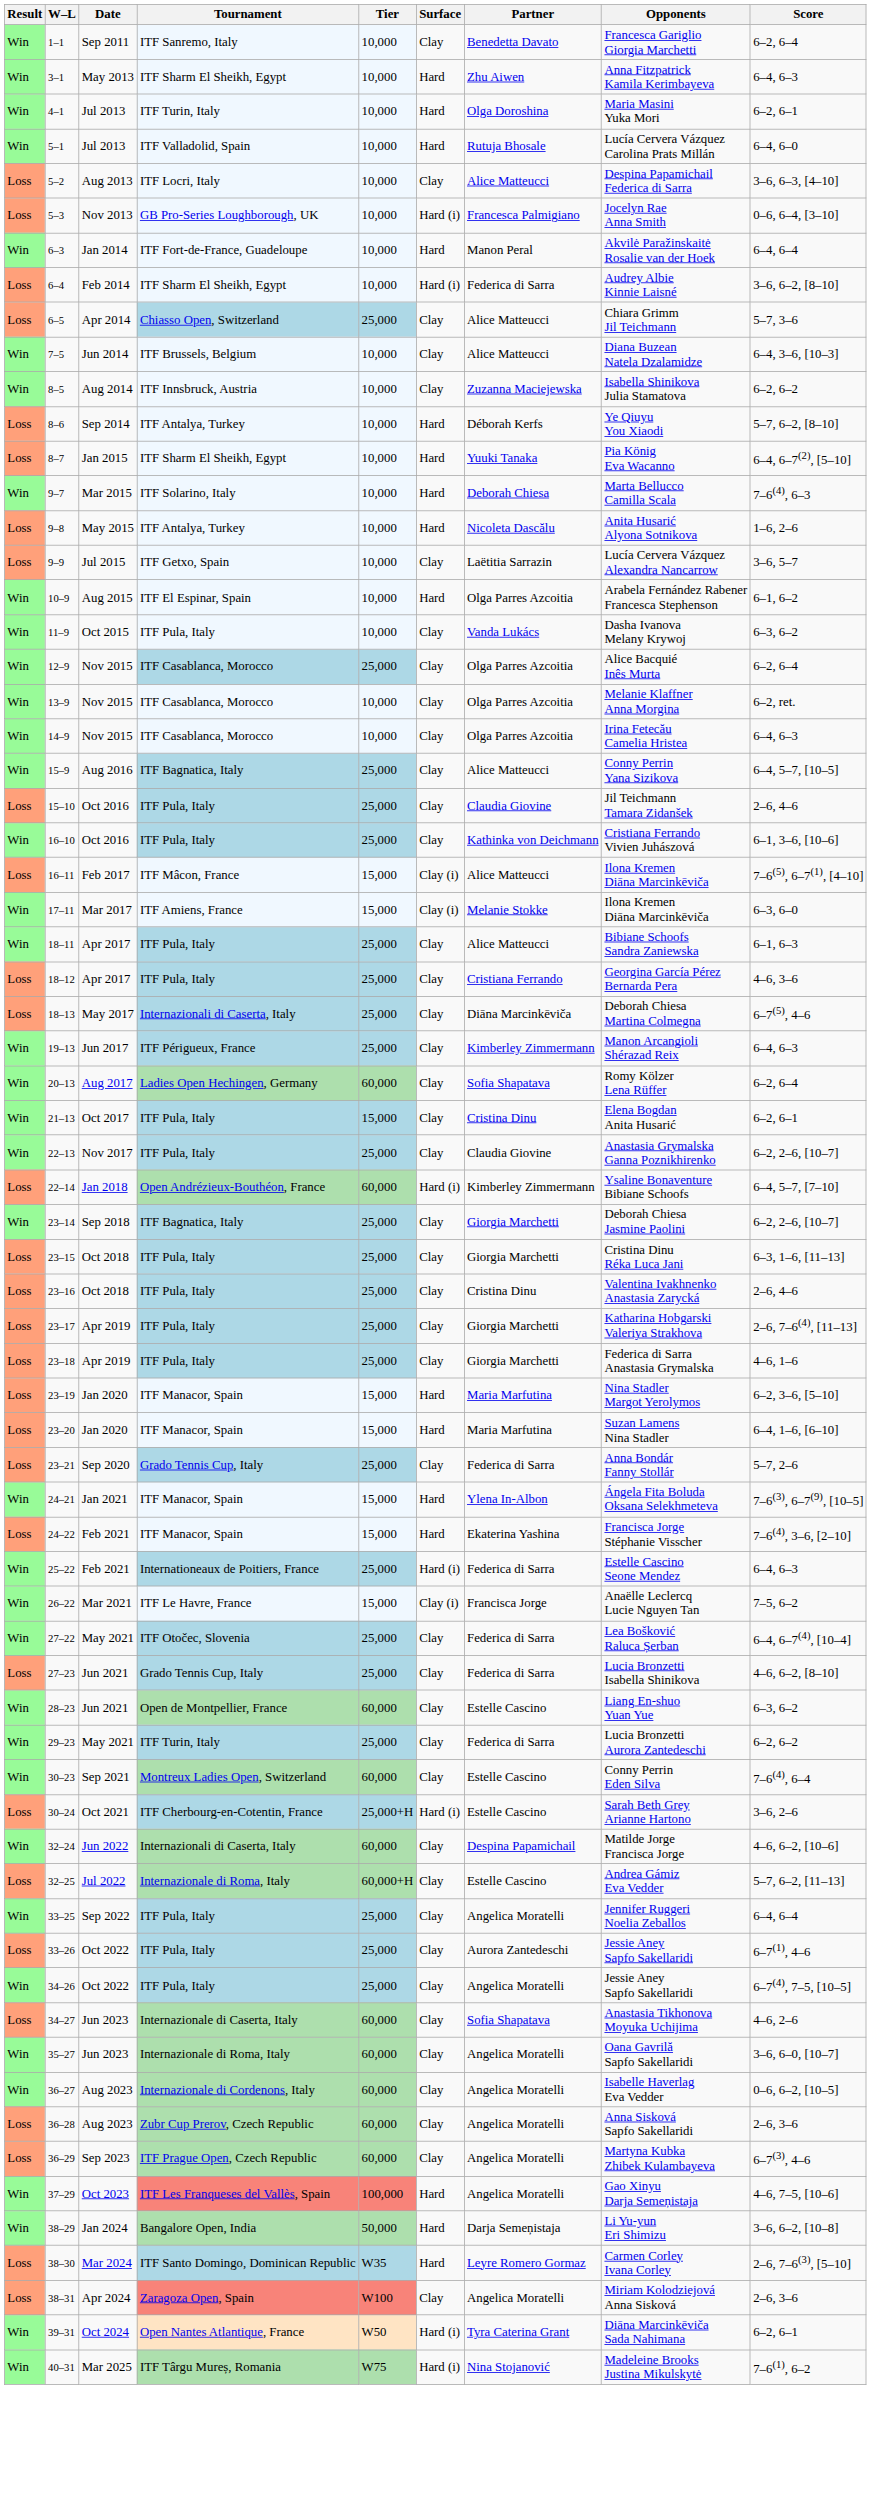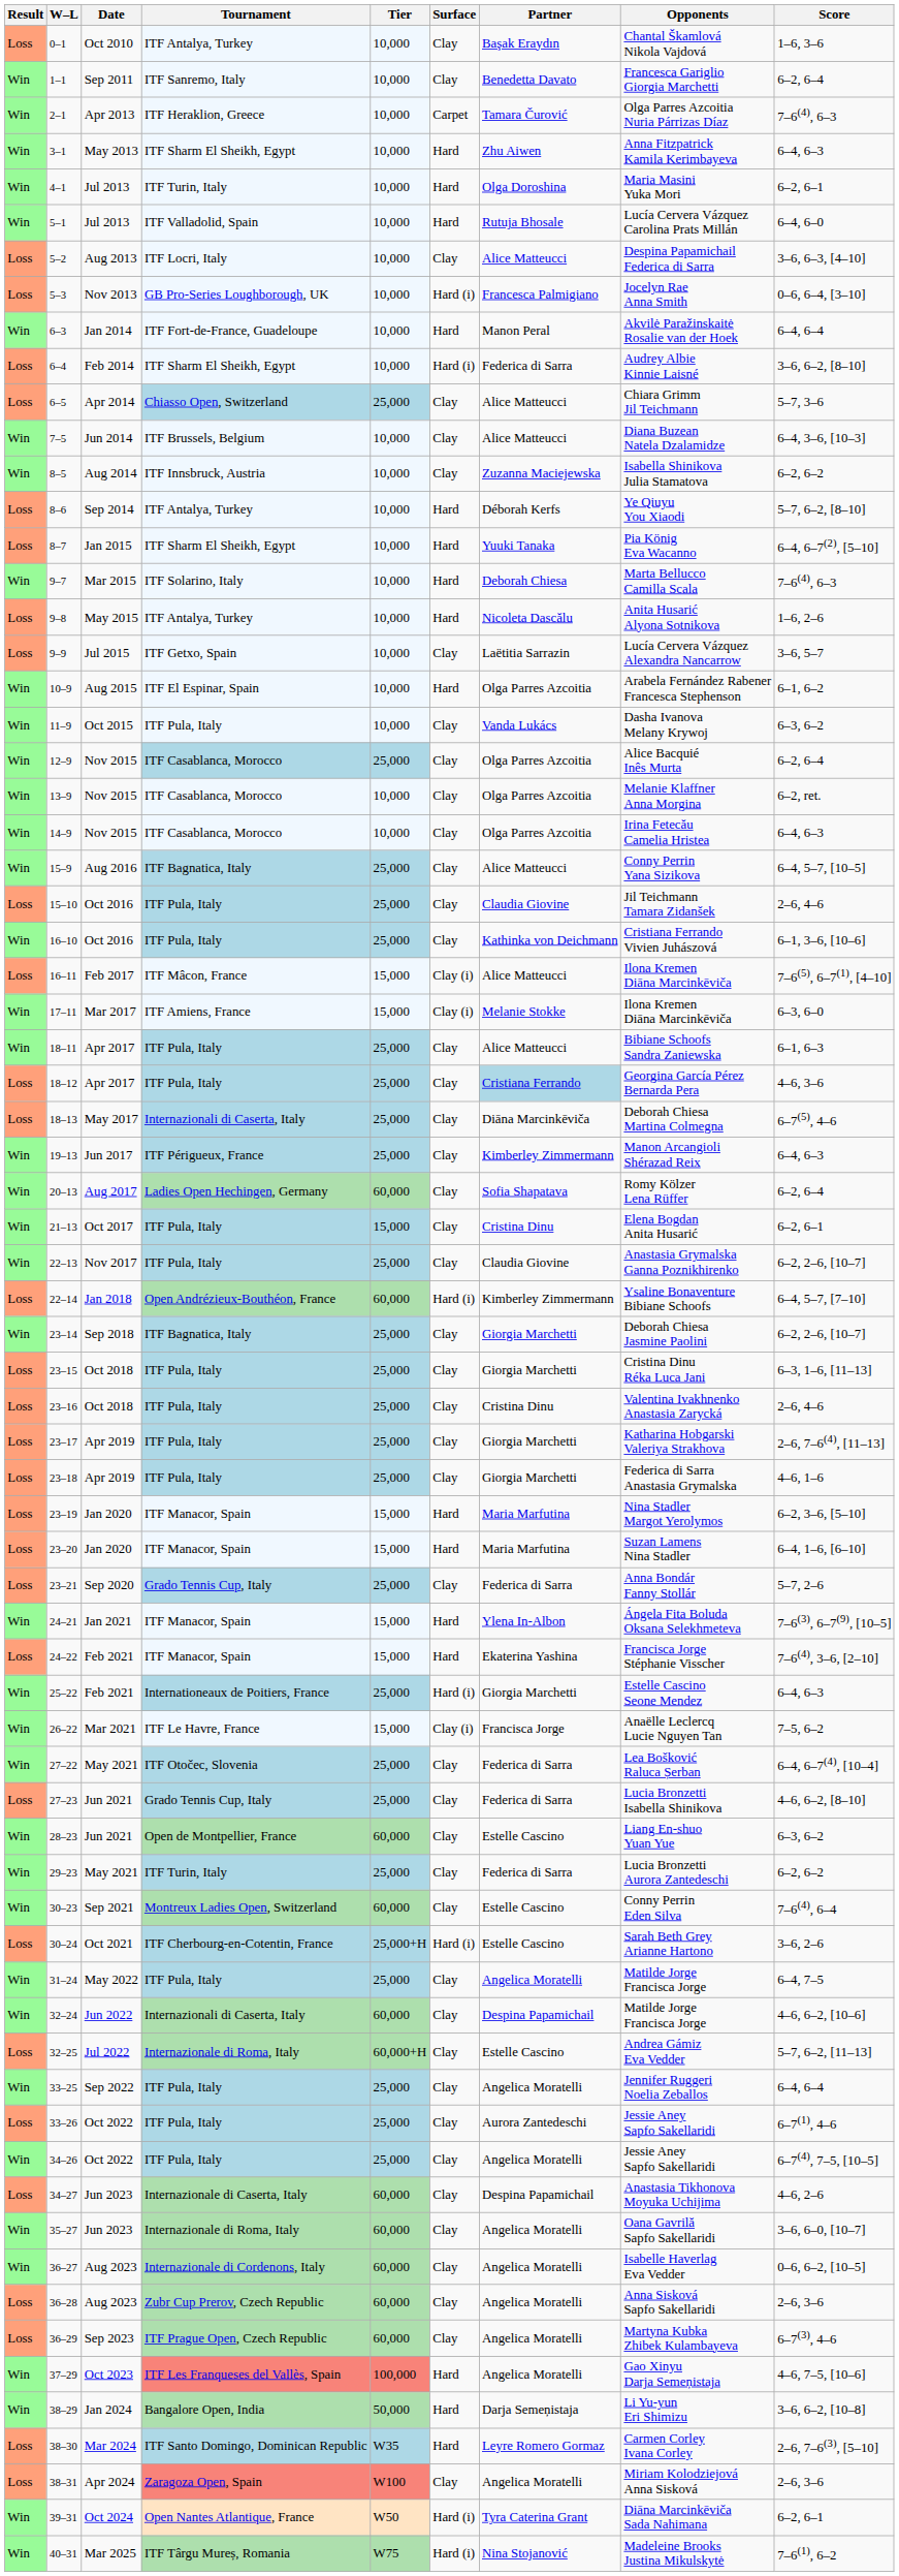+ row: Loss | 0–1 | Oct 2010 | ITF Antalya, Turkey | 10,000 | Clay | Başak Eraydın | Chantal Škamlová Nikola Vajdová | 1–6, 3–6
+ row: Win | 2–1 | Apr 2013 | ITF Heraklion, Greece | 10,000 | Carpet | Tamara Čurović | Olga Parres Azcoitia Nuria Párrizas Díaz | 7–6(4), 6–3
18–12 | Partner: no background -> lightblue background
25–22 | Partner: Federica di Sarra -> Giorgia Marchetti
+ row: Win | 31–24 | May 2022 | ITF Pula, Italy | 25,000 | Clay | Angelica Moratelli | Matilde Jorge Francisca Jorge | 6–4, 7–5
34–27 | Partner: Sofia Shapatava -> Despina Papamichail
